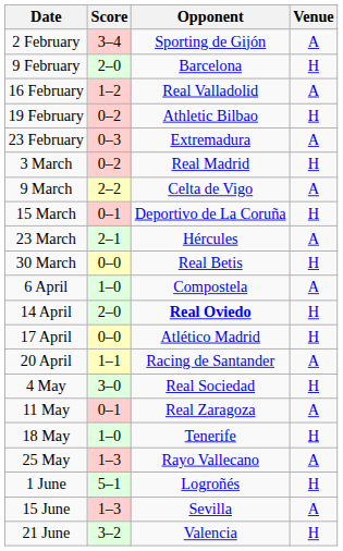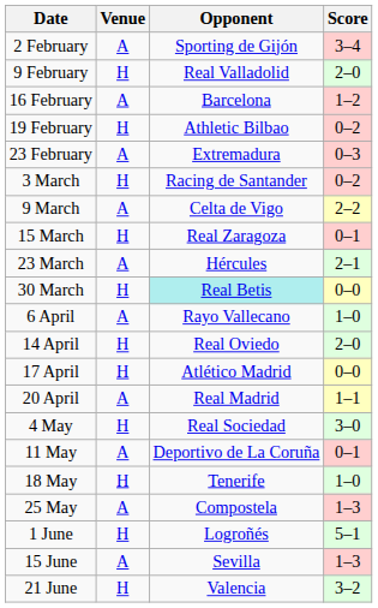columns swapped: Venue <-> Score
9 February | Opponent: Barcelona -> Real Valladolid
16 February | Opponent: Real Valladolid -> Barcelona
3 March | Opponent: Real Madrid -> Racing de Santander
15 March | Opponent: Deportivo de La Coruña -> Real Zaragoza
30 March | Opponent: no background -> paleturquoise background
6 April | Opponent: Compostela -> Rayo Vallecano
14 April | Opponent: bold -> normal
20 April | Opponent: Racing de Santander -> Real Madrid
11 May | Opponent: Real Zaragoza -> Deportivo de La Coruña
25 May | Opponent: Rayo Vallecano -> Compostela
